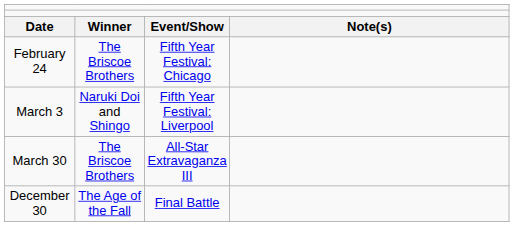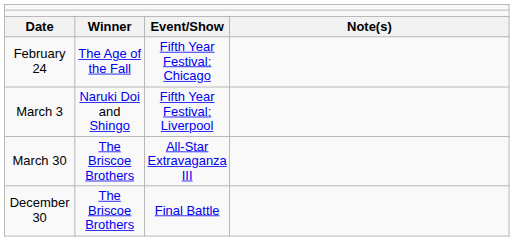February 24 | column 2: The Briscoe Brothers -> The Age of the Fall
December 30 | column 2: The Age of the Fall -> The Briscoe Brothers
